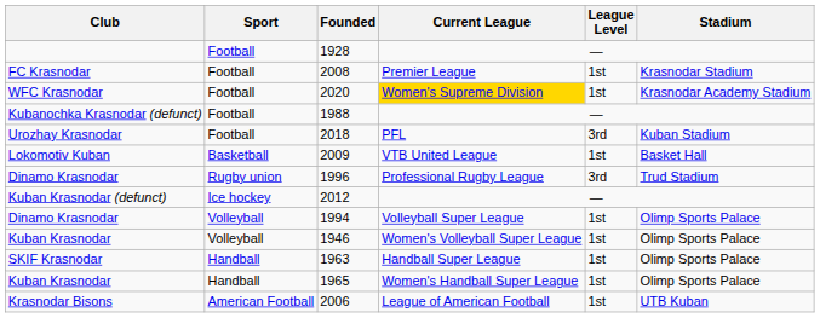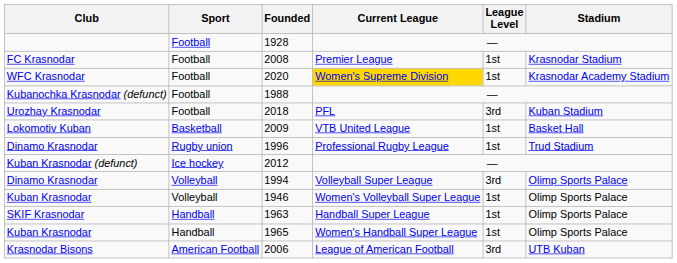1996 | League Level: 3rd -> 1st
1994 | League Level: 1st -> 3rd
2006 | League Level: 1st -> 3rd
